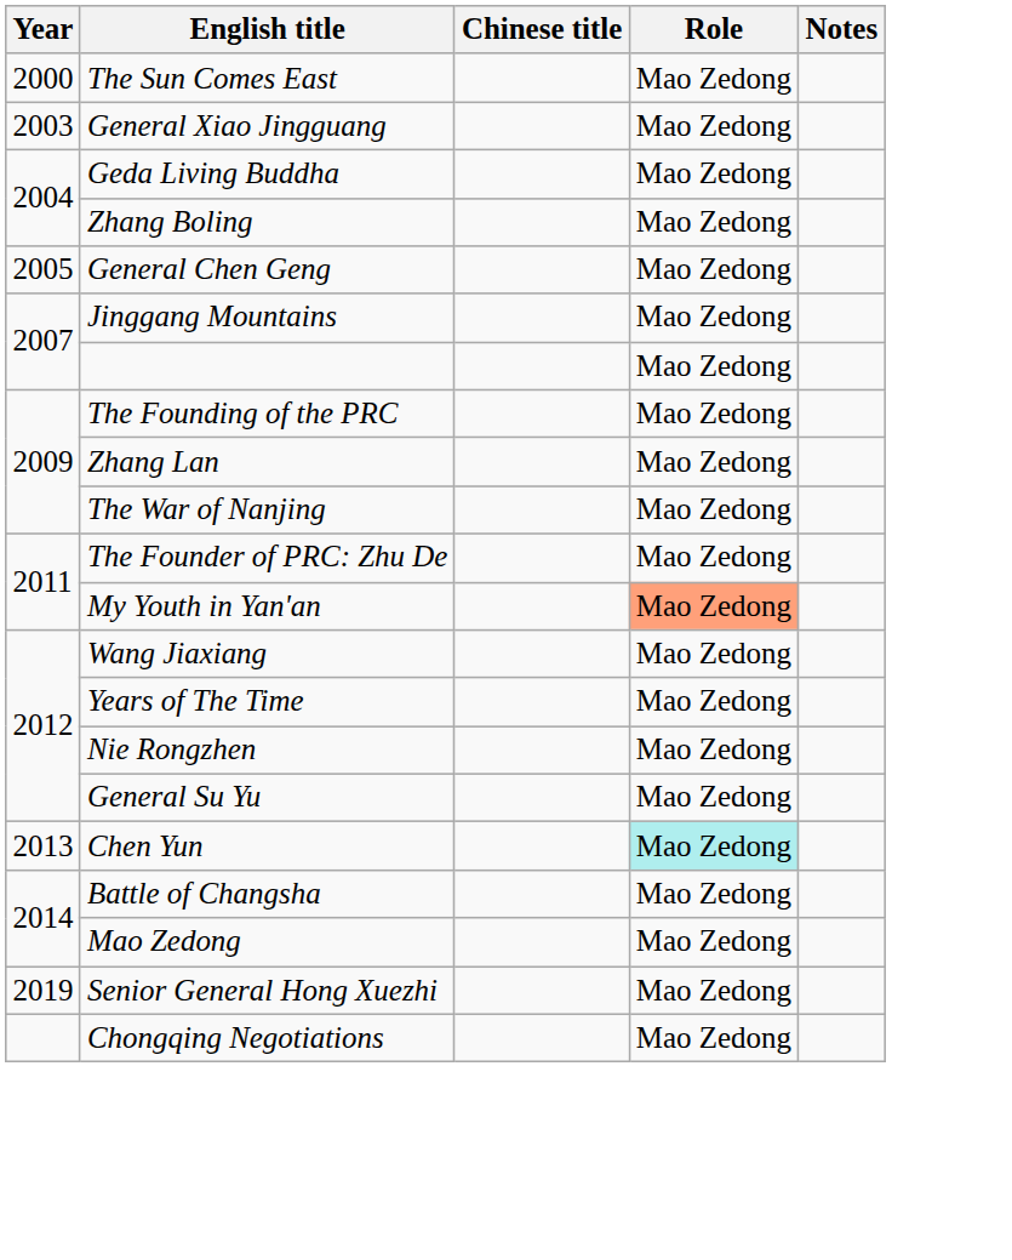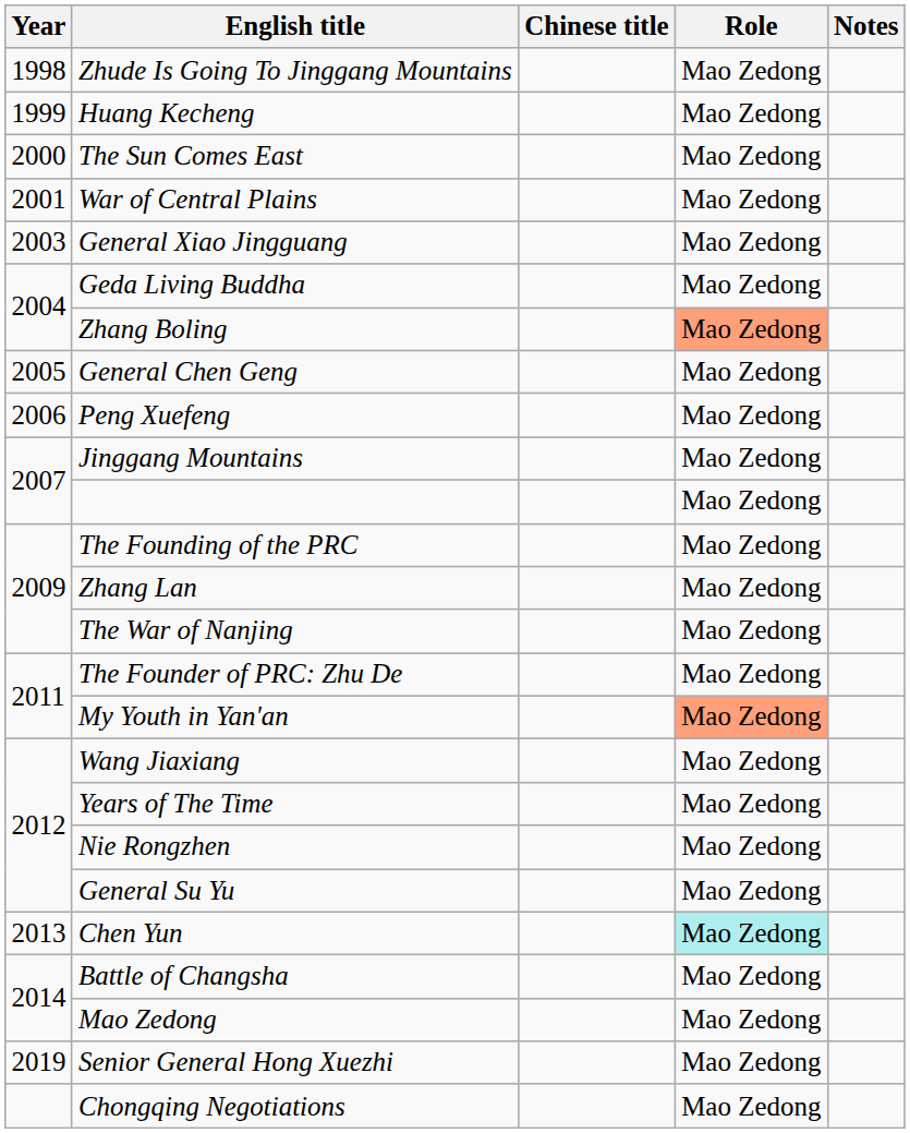+ row: 1998 | Zhude Is Going To Jinggang Mountains | Mao Zedong
+ row: 1999 | Huang Kecheng | Mao Zedong
+ row: 2001 | War of Central Plains | Mao Zedong
Zhang Boling | Role: no background -> lightsalmon background
+ row: 2006 | Peng Xuefeng | Mao Zedong
